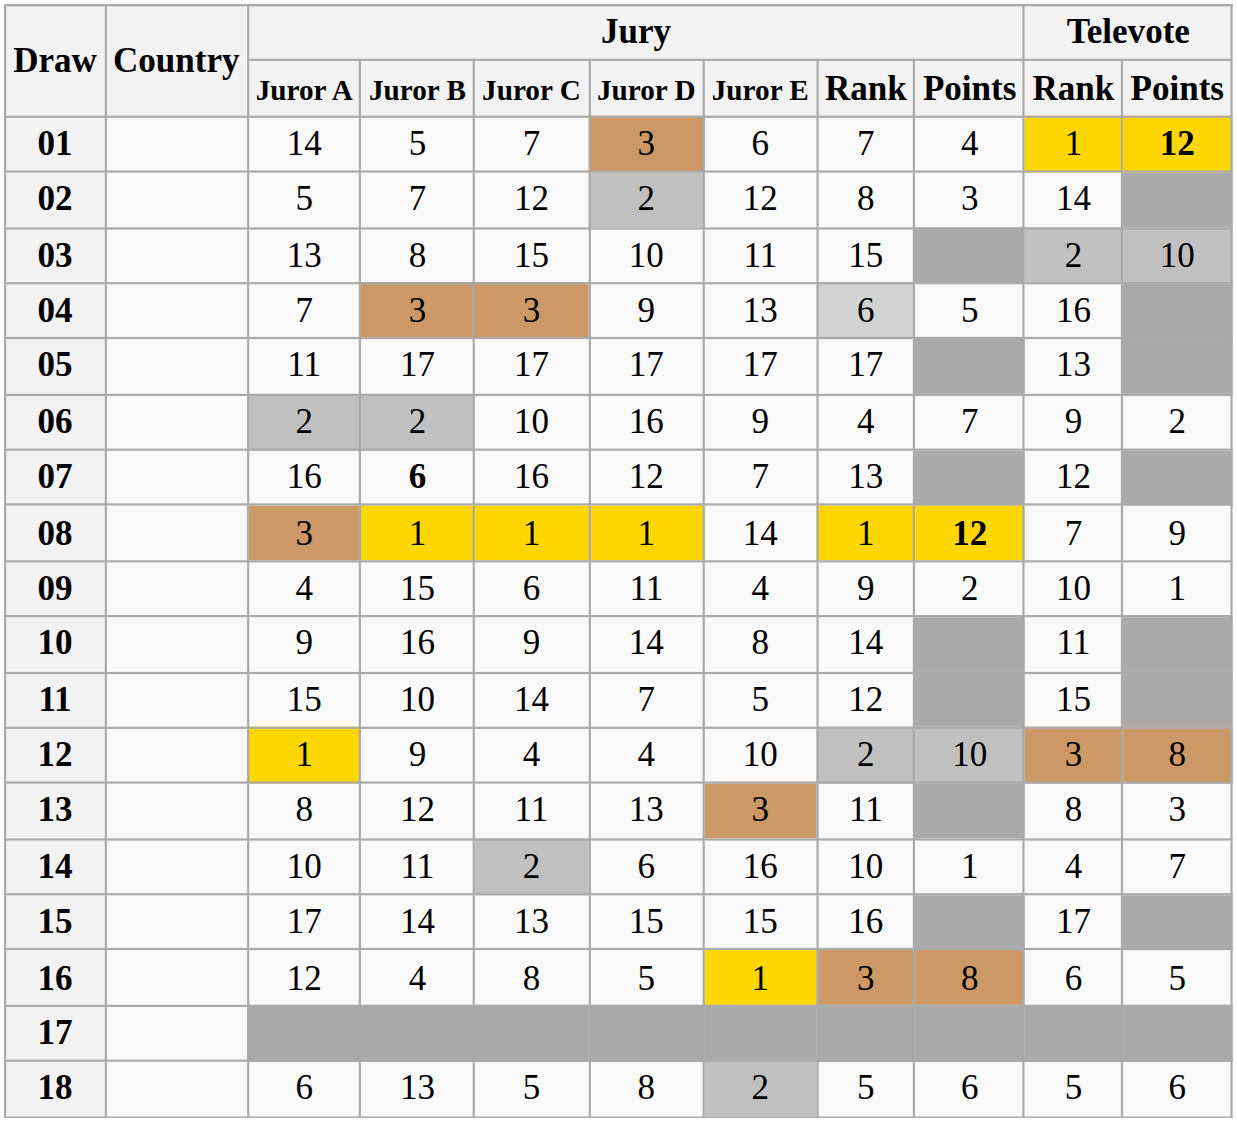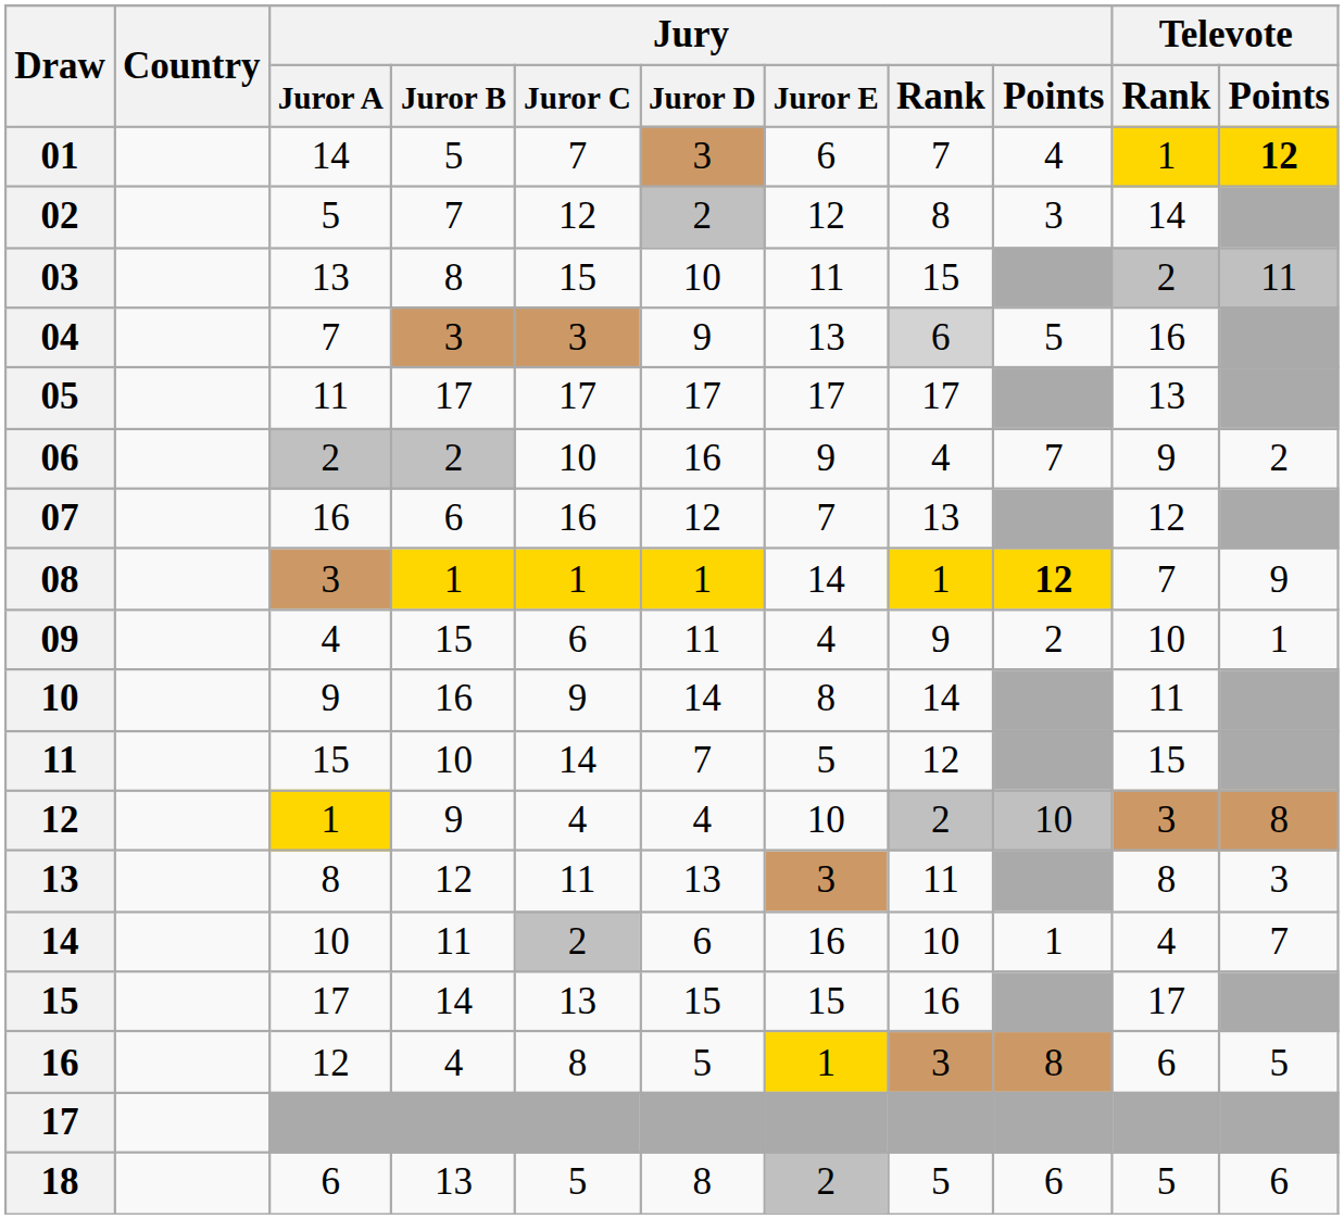03 | Televote / Points: 10 -> 11
07 | Jury / Juror B: bold -> normal
